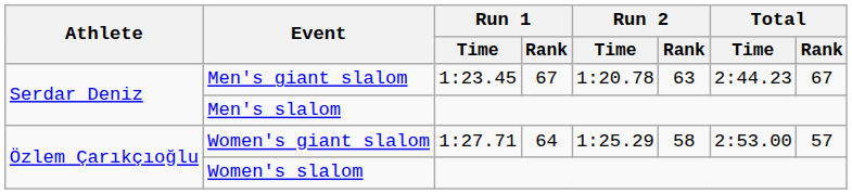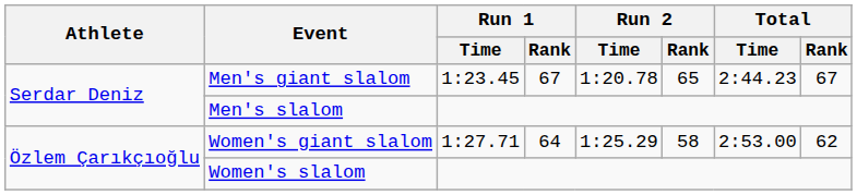Men's giant slalom | Run 2 / Rank: 63 -> 65
Women's giant slalom | Total / Rank: 57 -> 62
